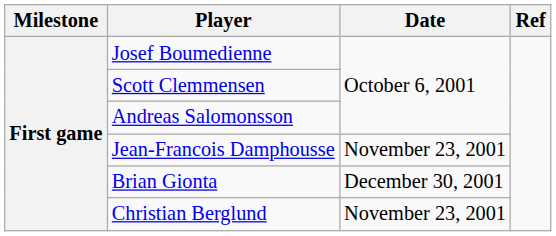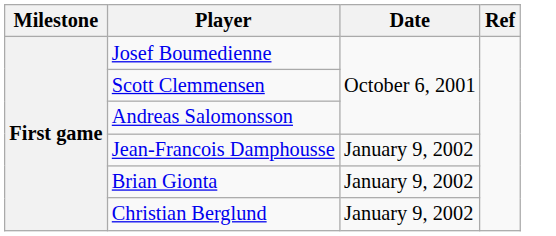Jean-Francois Damphousse | Date: November 23, 2001 -> January 9, 2002
Brian Gionta | Date: December 30, 2001 -> January 9, 2002
Christian Berglund | Date: November 23, 2001 -> January 9, 2002
